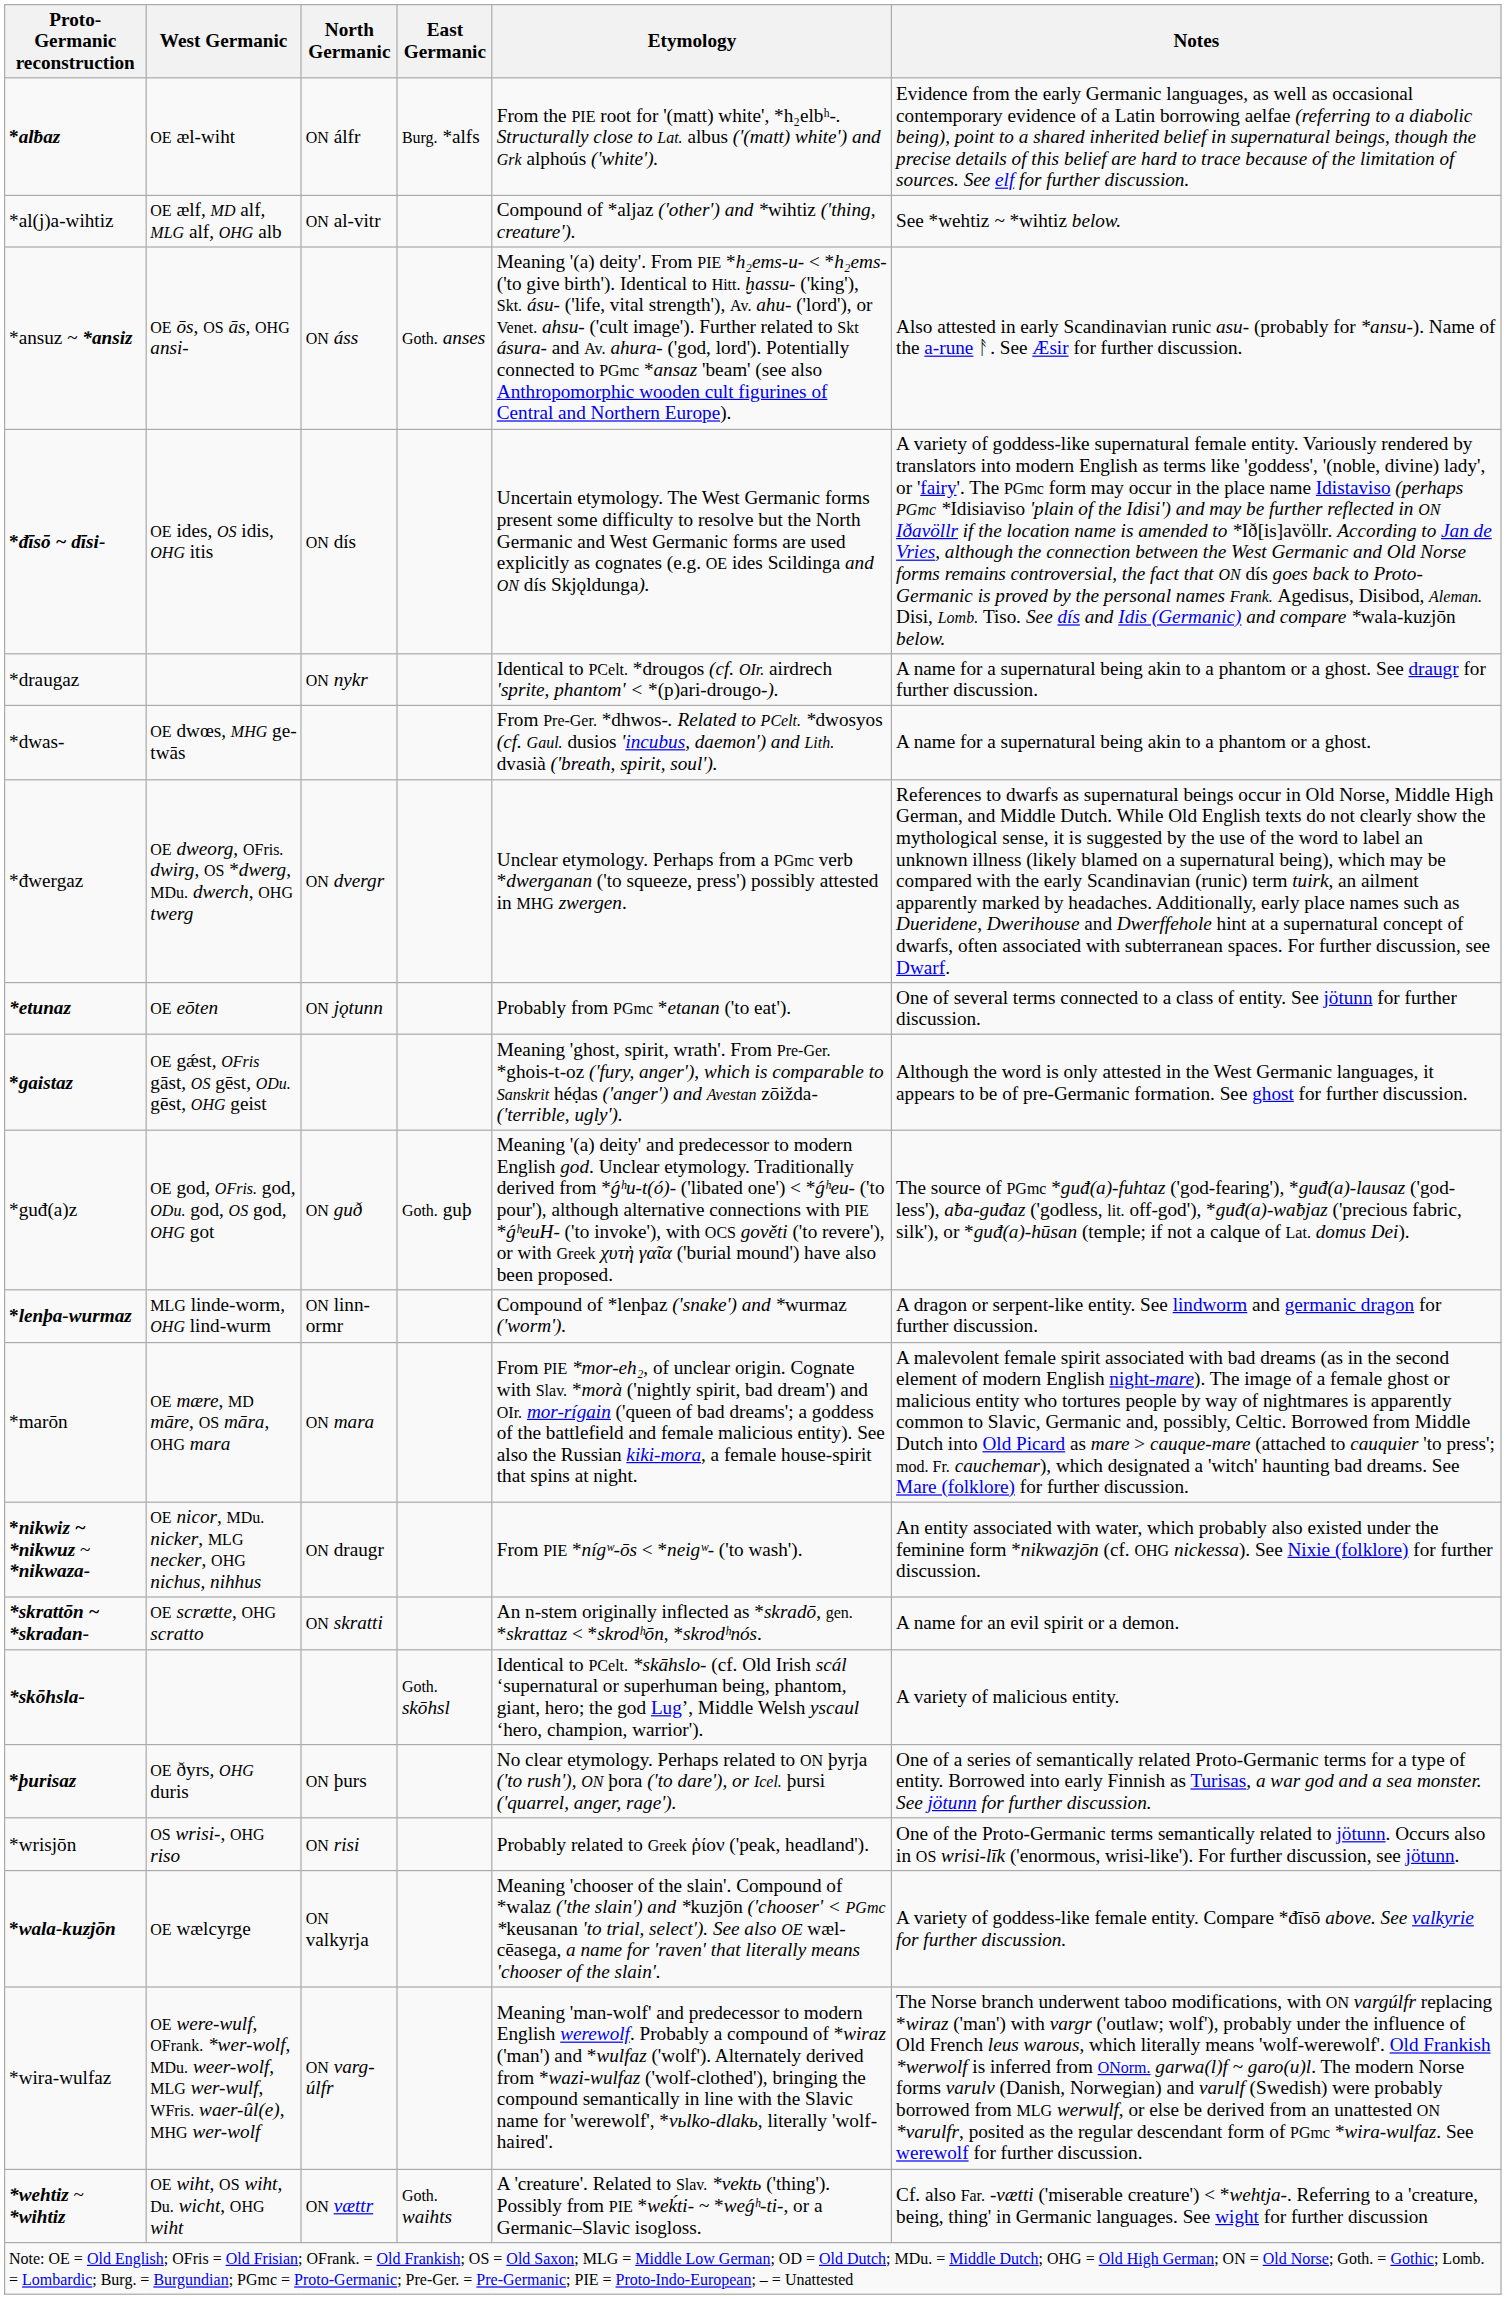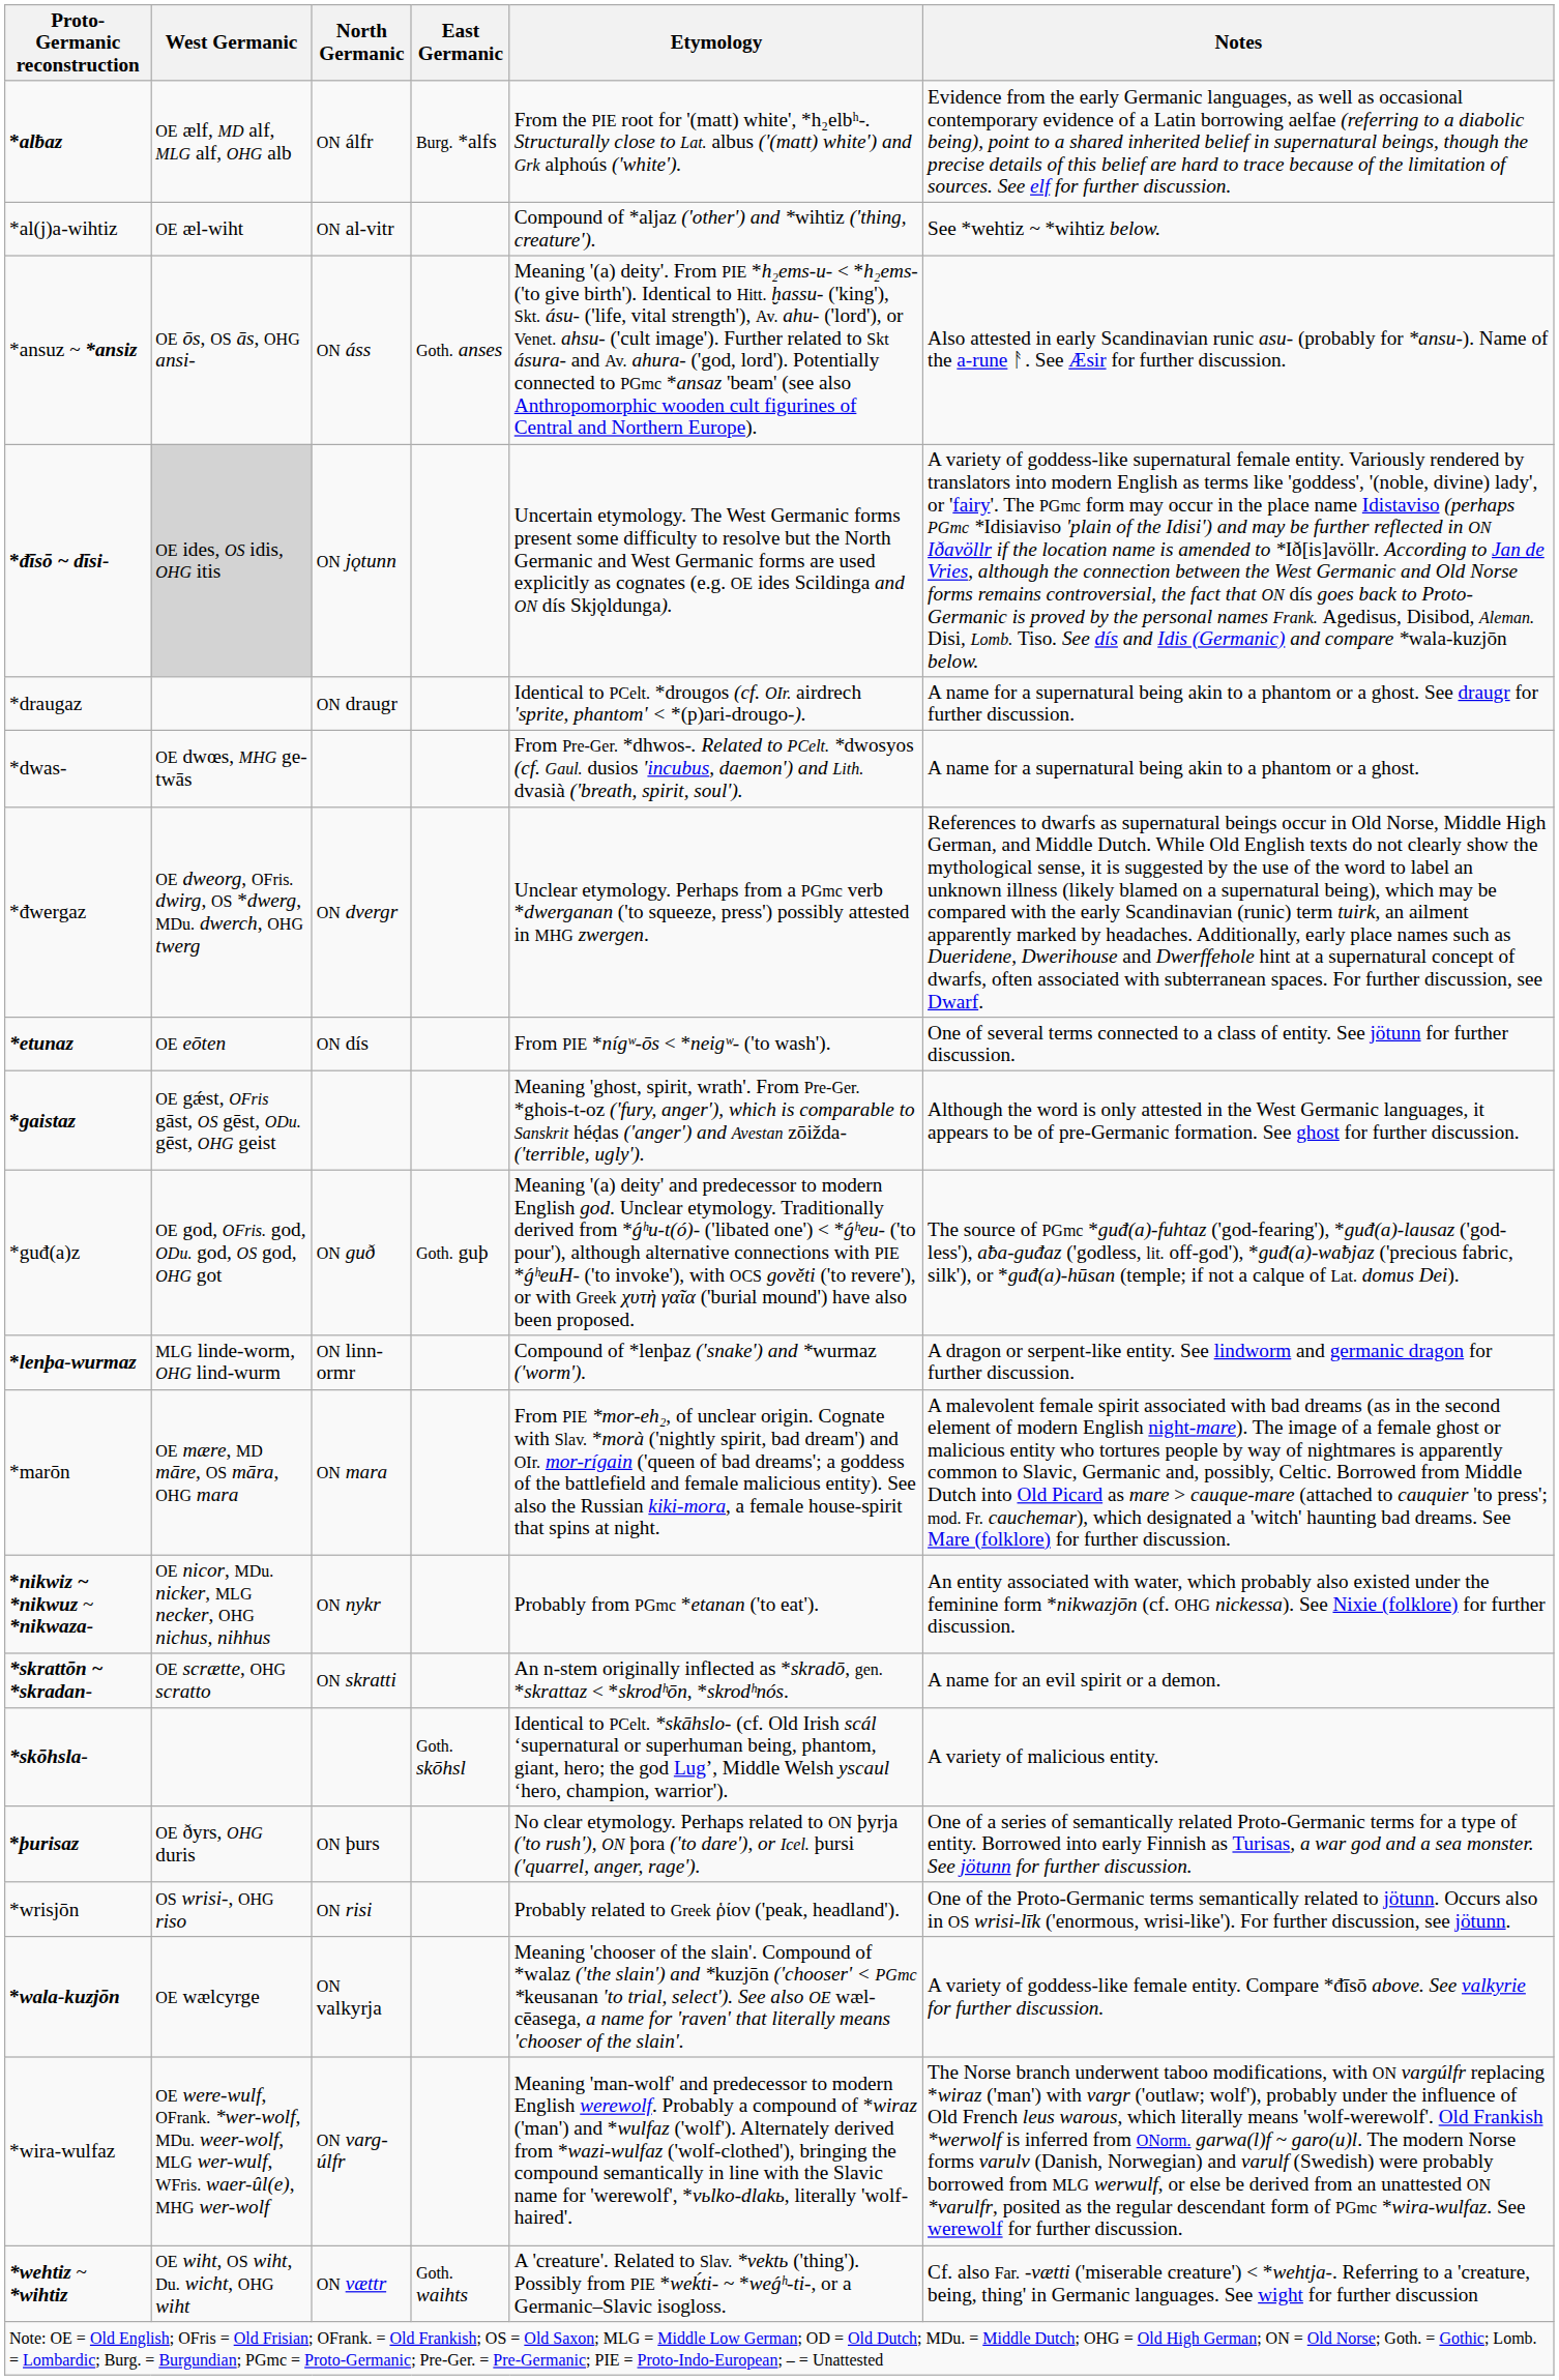*alƀaz | West Germanic: OE æl-wiht -> OE ælf, MD alf, MLG alf, OHG alb
*al(j)a-wihtiz | West Germanic: OE ælf, MD alf, MLG alf, OHG alb -> OE æl-wiht
*đīsō ~ dīsi- | West Germanic: no background -> lightgrey background
*đīsō ~ dīsi- | North Germanic: ON dís -> ON jǫtunn
*draugaz | North Germanic: ON nykr -> ON draugr
*etunaz | North Germanic: ON jǫtunn -> ON dís
*etunaz | Etymology: Probably from PGmc *etanan ('to eat'). -> From PIE *nígʷ-ōs < *neigʷ- ('to wash').
*nikwiz ~ *nikwuz ~ *nikwaza- | North Germanic: ON draugr -> ON nykr
*nikwiz ~ *nikwuz ~ *nikwaza- | Etymology: From PIE *nígʷ-ōs < *neigʷ- ('to wash'). -> Probably from PGmc *etanan ('to eat').
